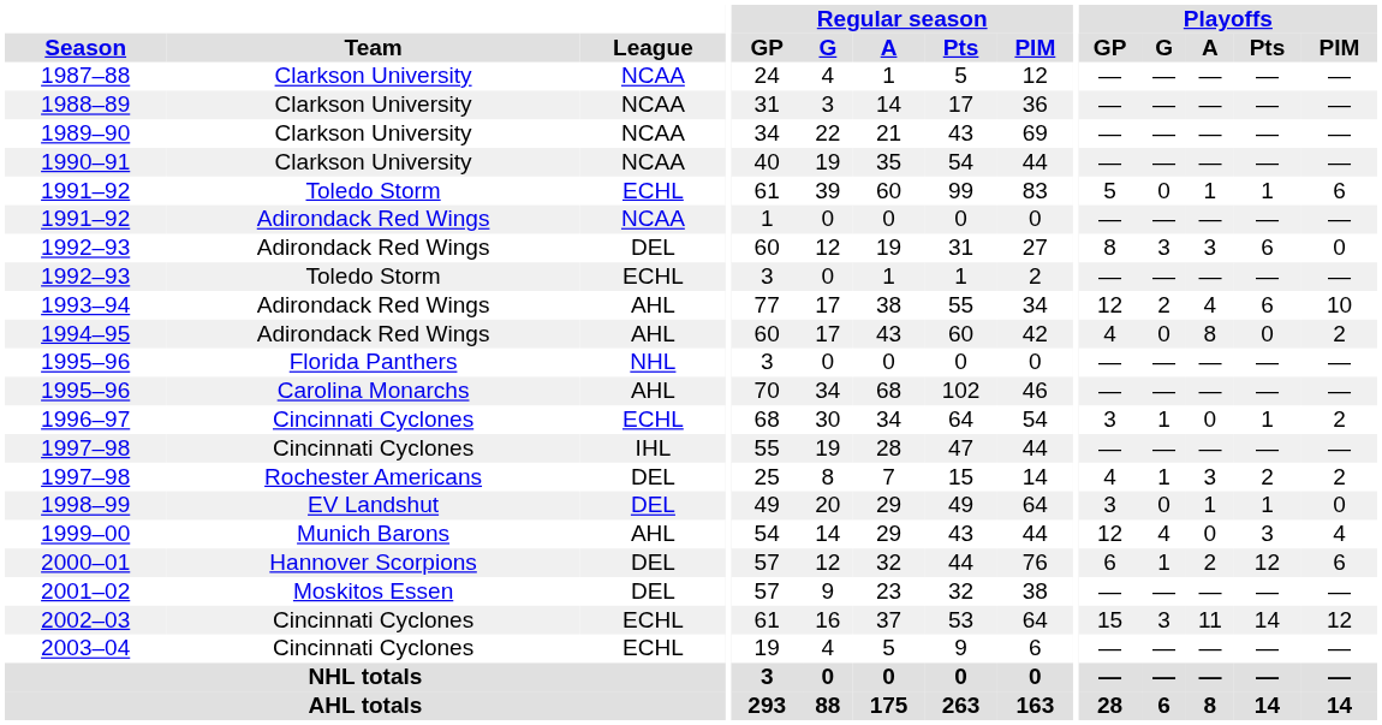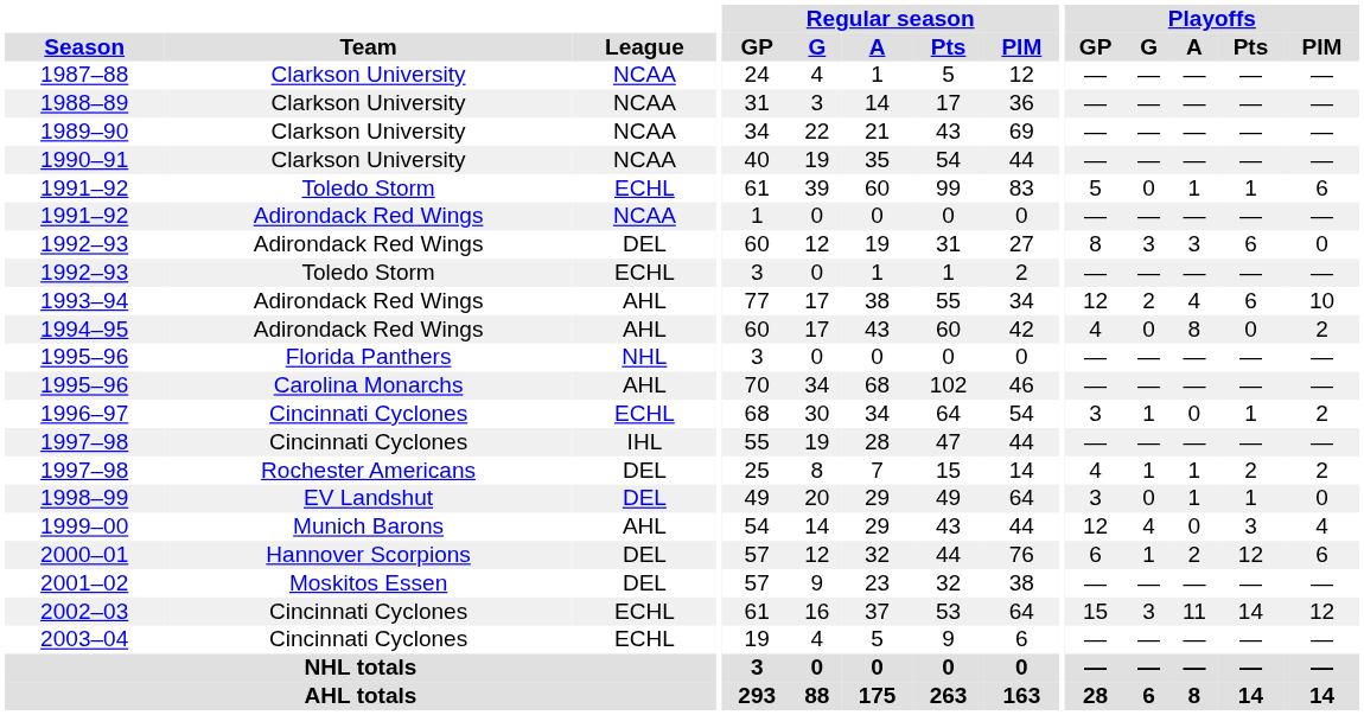1997–98 / Rochester Americans | Playoffs / A: 3 -> 1
